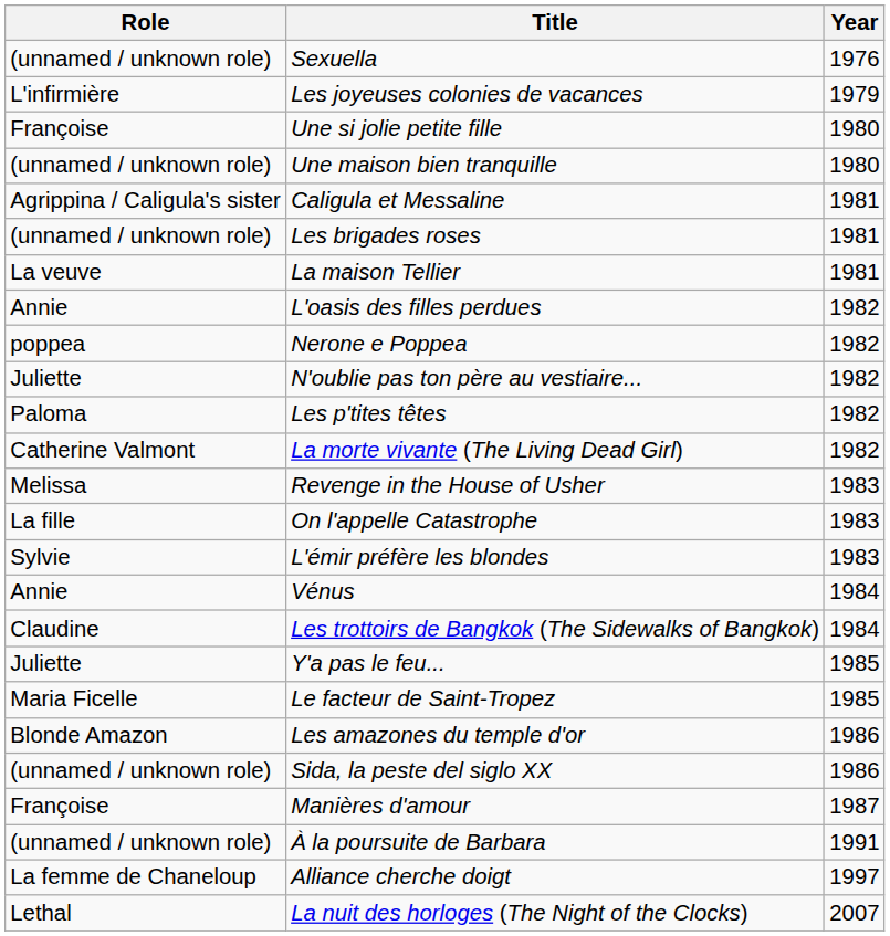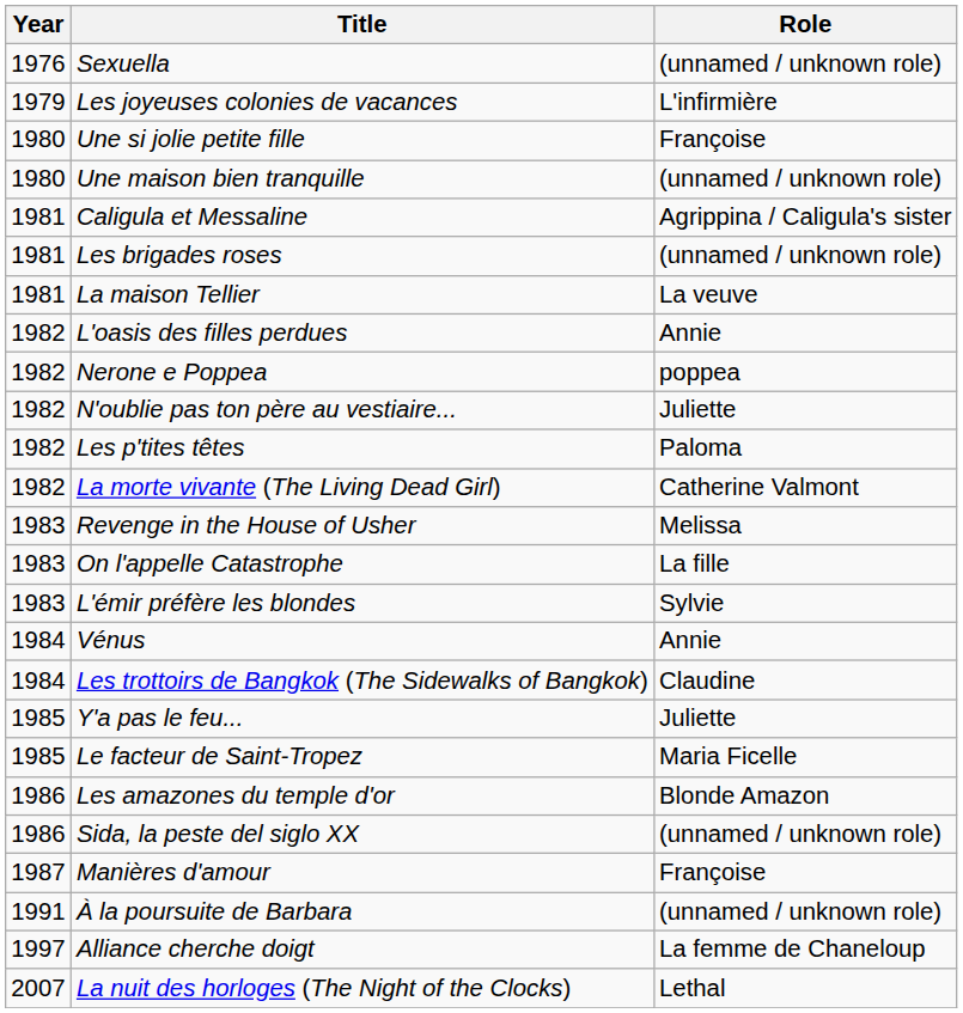columns swapped: Year <-> Role
